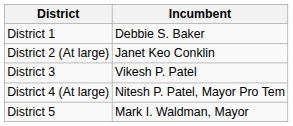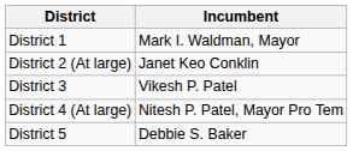District 1 | Incumbent: Debbie S. Baker -> Mark I. Waldman, Mayor
District 5 | Incumbent: Mark I. Waldman, Mayor -> Debbie S. Baker
